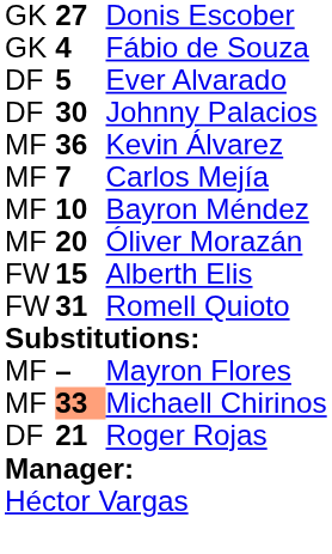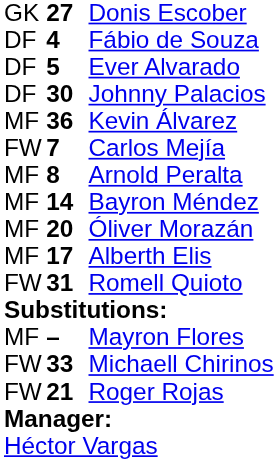Fábio de Souza | column 1: GK -> DF
Carlos Mejía | column 1: MF -> FW
+ row: MF | 8 | Arnold Peralta
Bayron Méndez | column 2: 10 -> 14
Alberth Elis | column 1: FW -> MF
Alberth Elis | column 2: 15 -> 17
Michaell Chirinos | column 1: MF -> FW
Michaell Chirinos | column 2: lightsalmon background -> no background
Roger Rojas | column 1: DF -> FW
